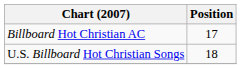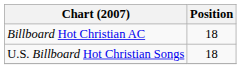Billboard Hot Christian AC | Position: 17 -> 18
